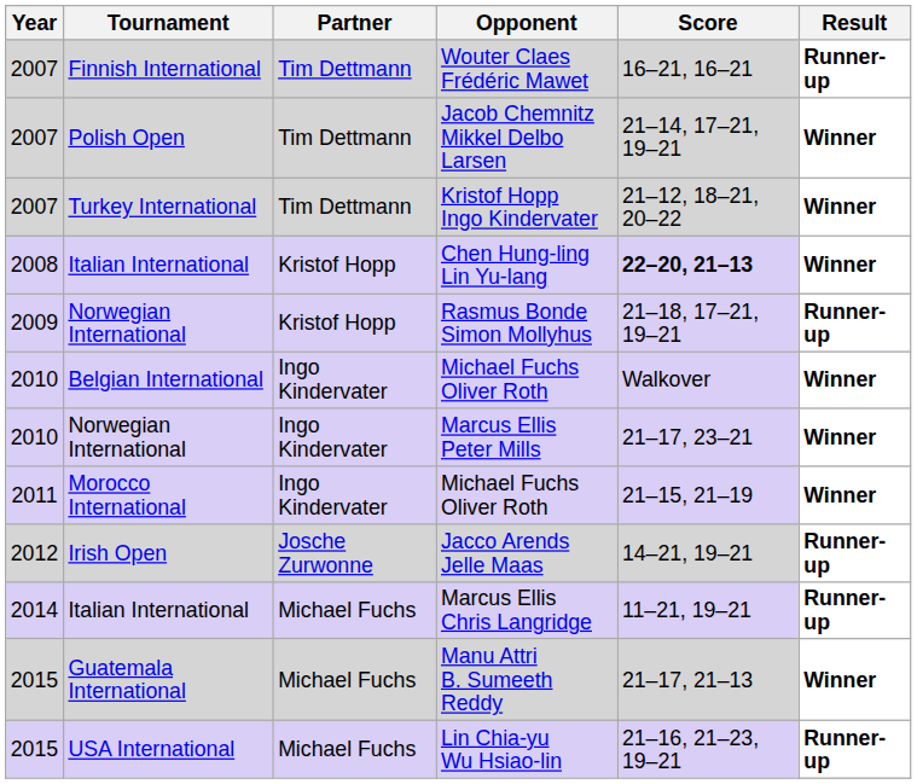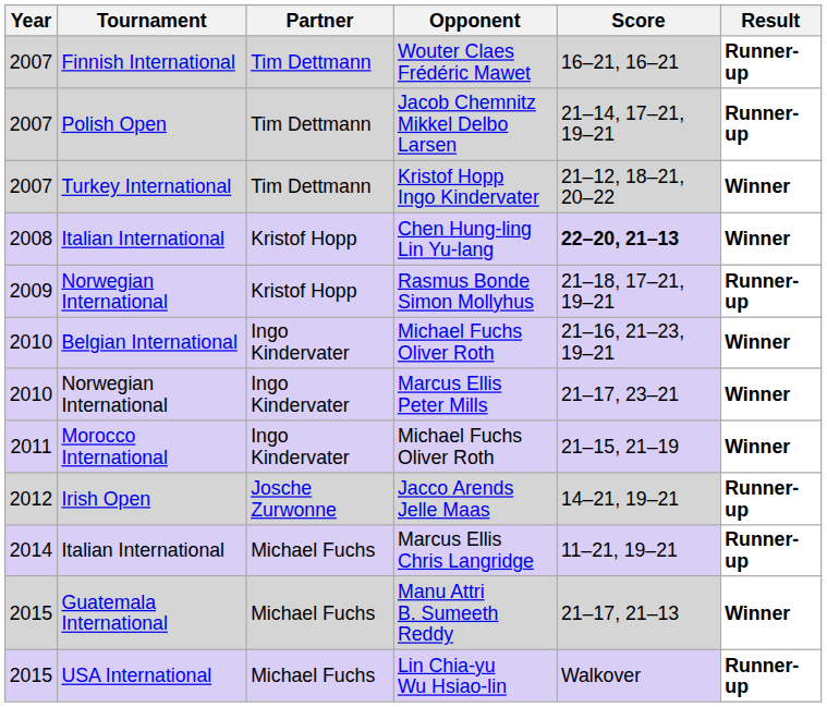Jacob Chemnitz Mikkel Delbo Larsen | Result: Winner -> Runner-up
Belgian International / Michael Fuchs Oliver Roth | Score: Walkover -> 21–16, 21–23, 19–21
Lin Chia-yu Wu Hsiao-lin | Score: 21–16, 21–23, 19–21 -> Walkover
